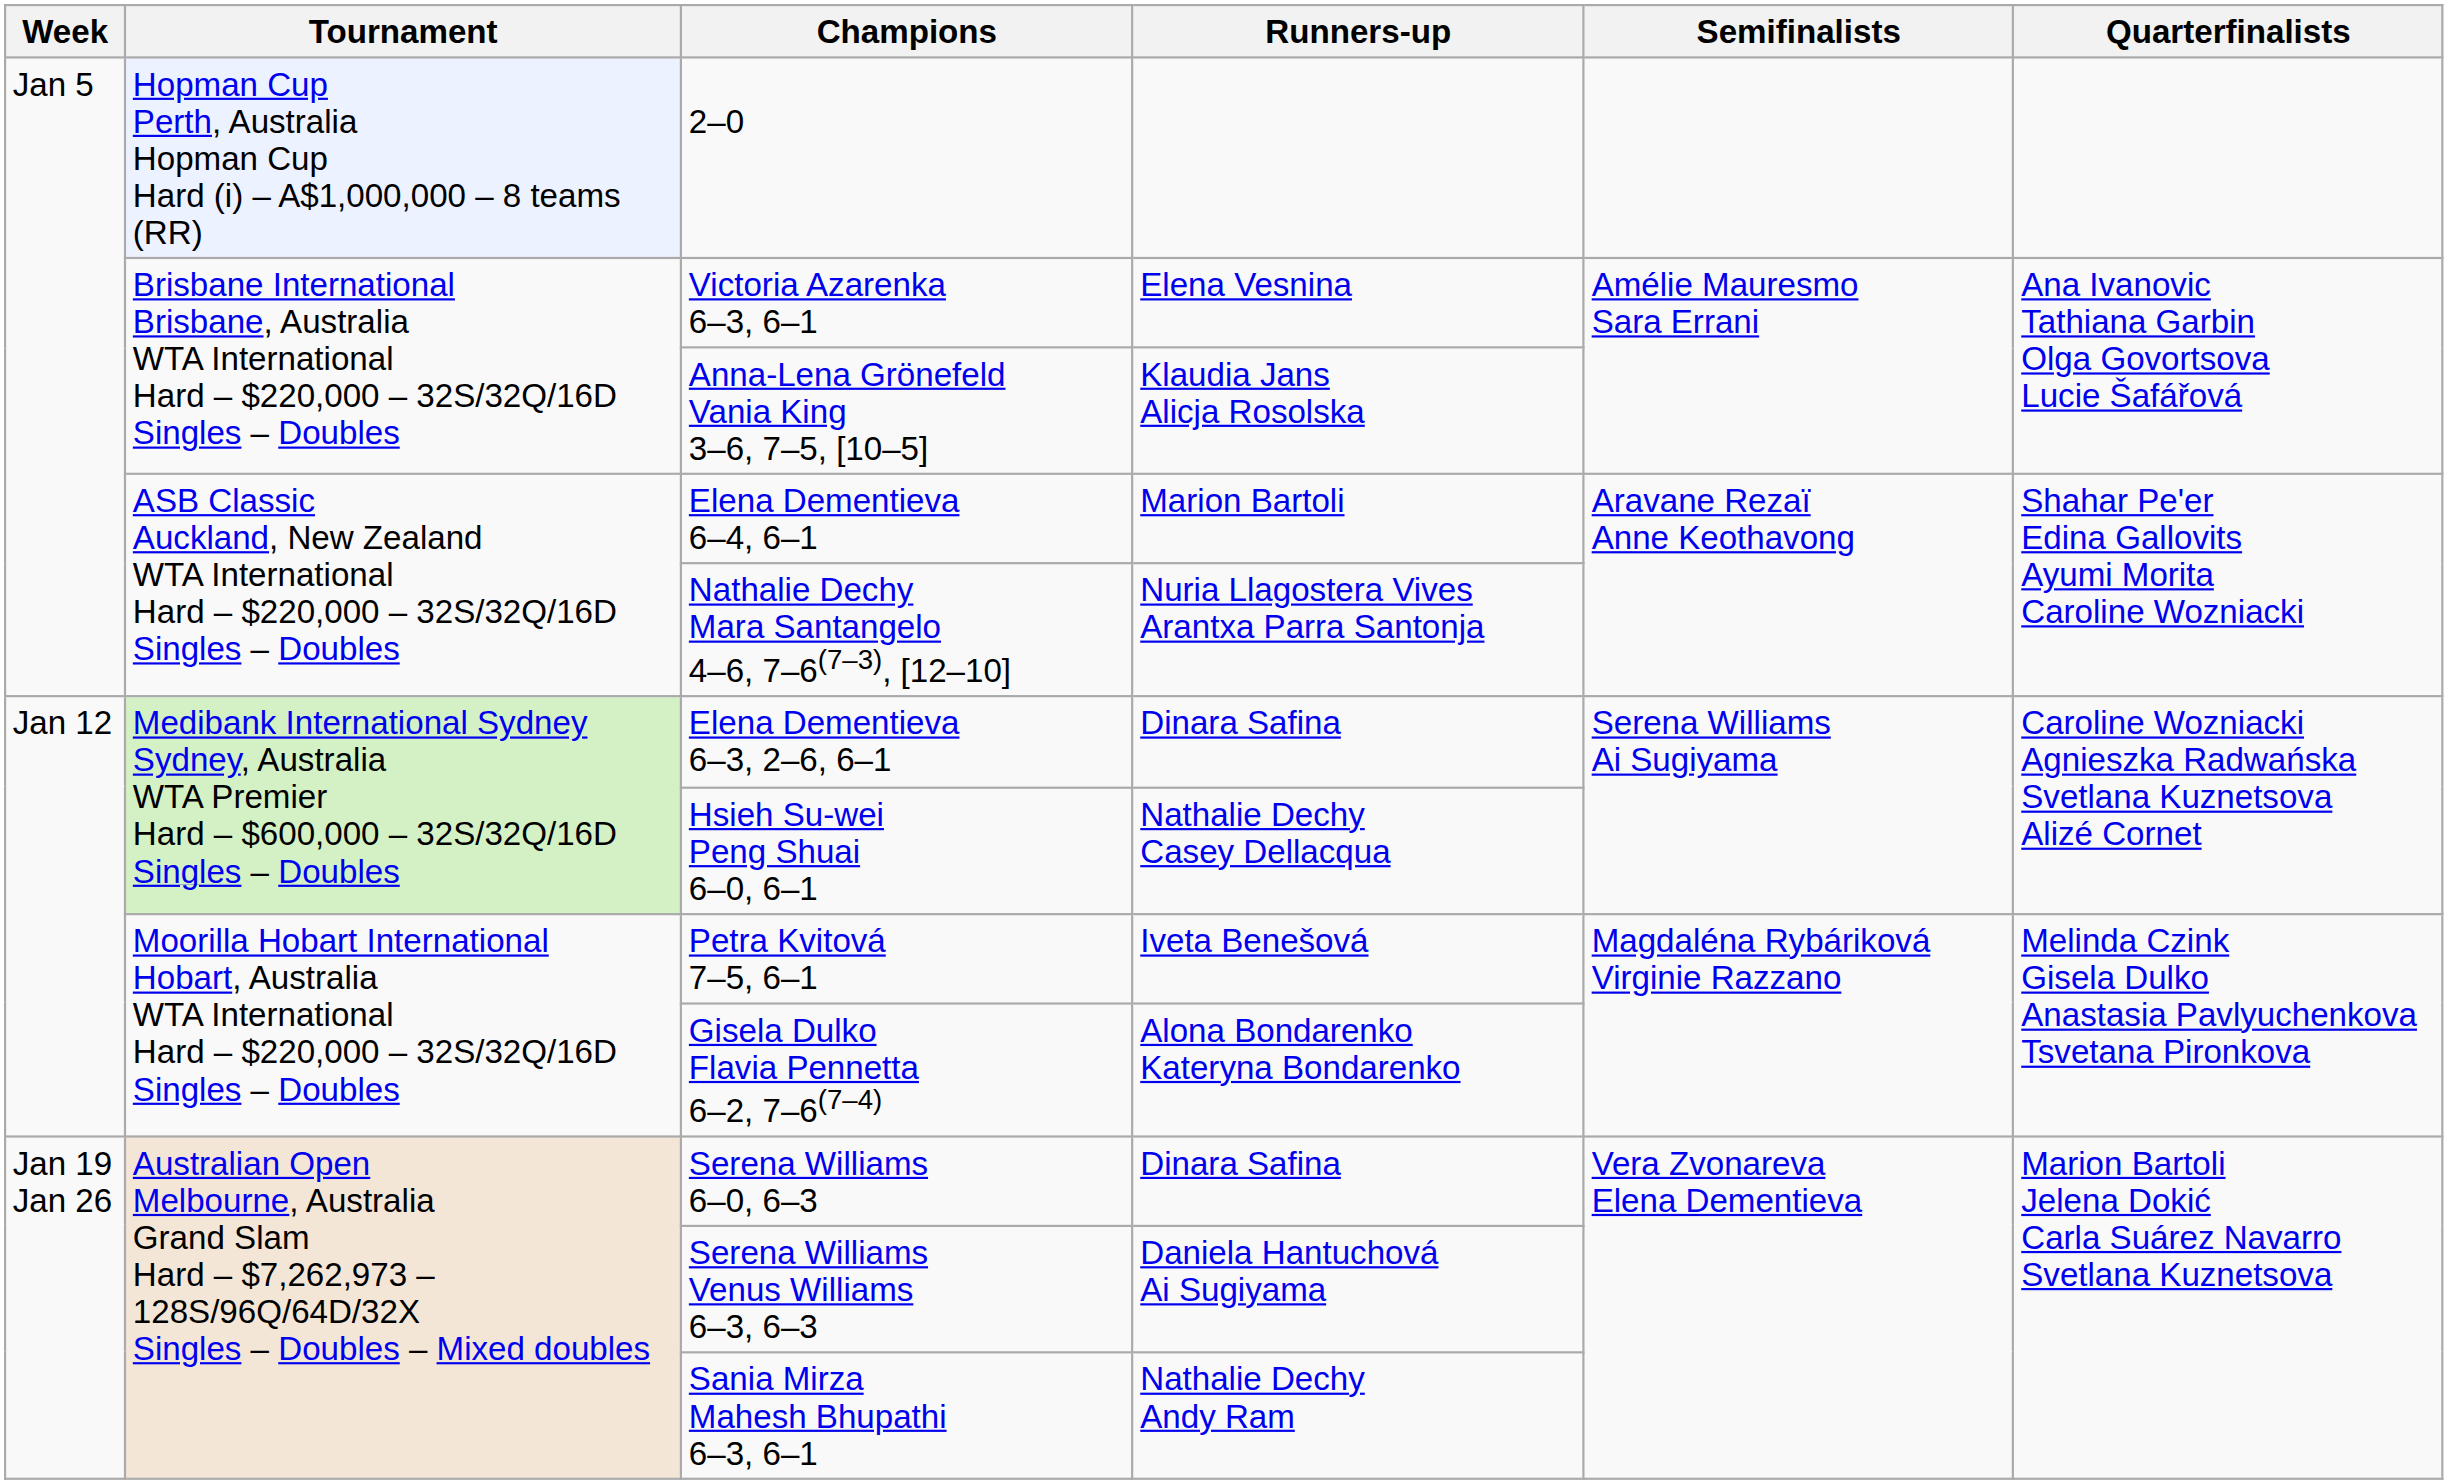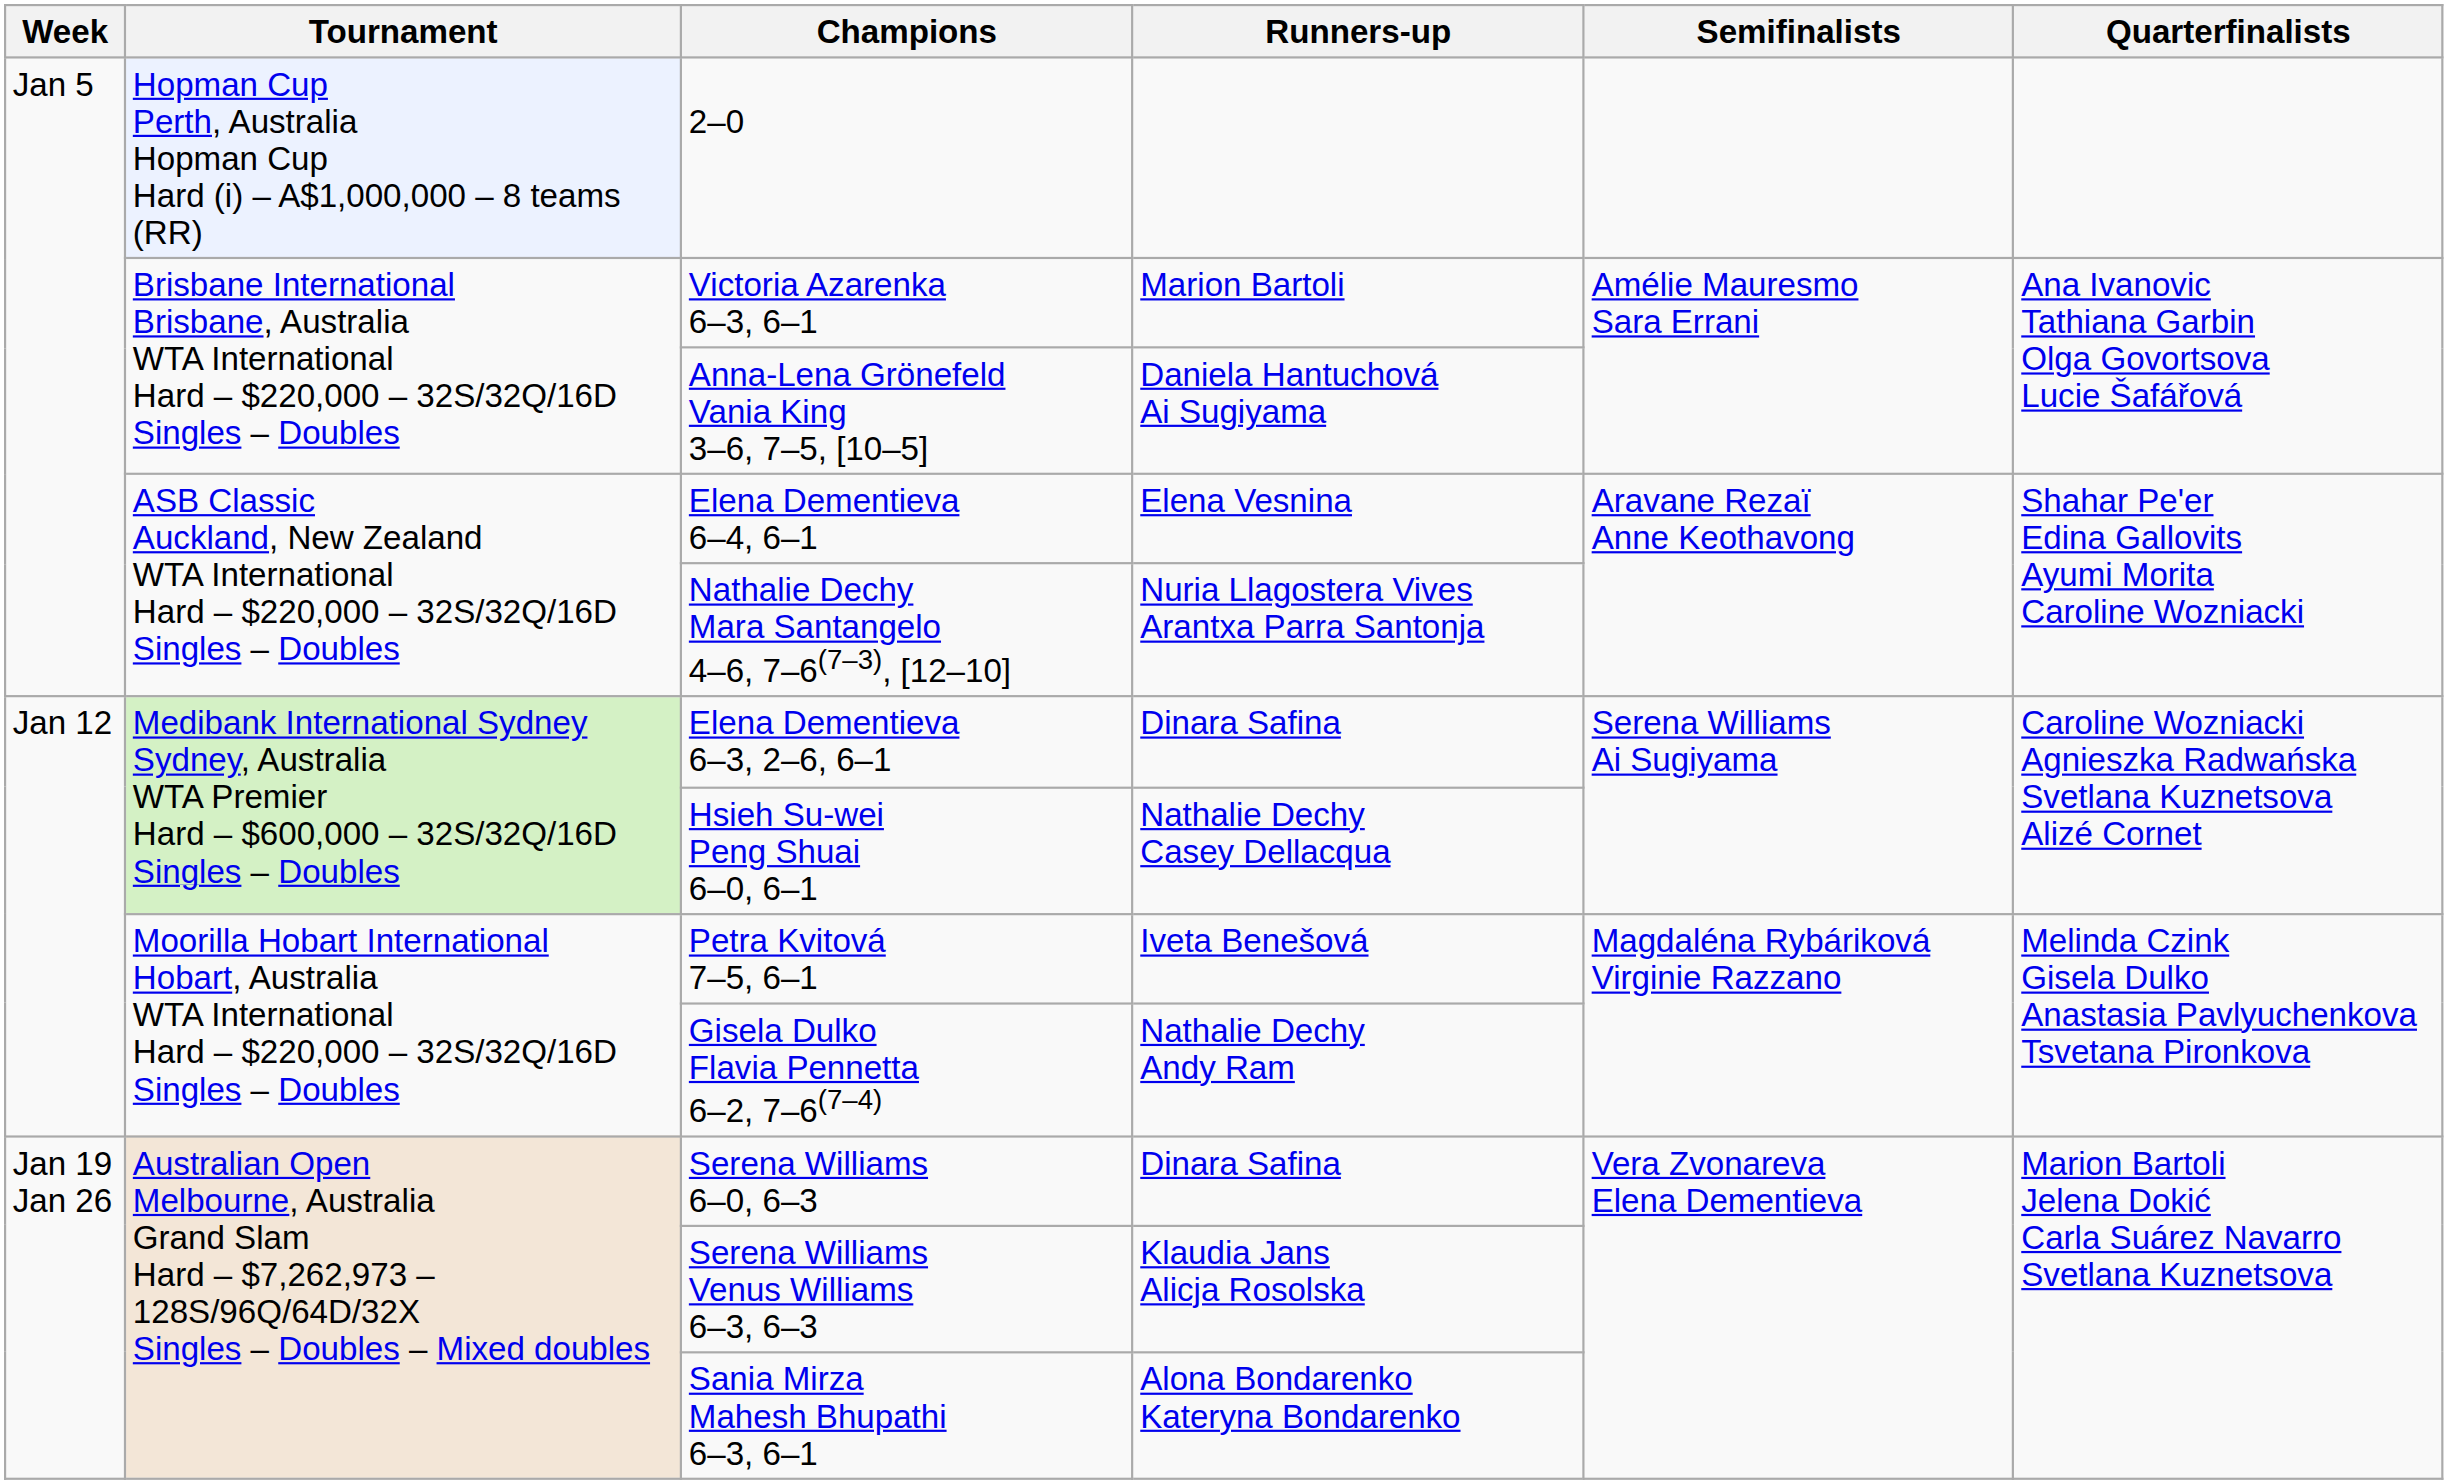Victoria Azarenka 6–3, 6–1 | Runners-up: Elena Vesnina -> Marion Bartoli
Anna-Lena Grönefeld Vania King 3–6, 7–5, [10–5] | Runners-up: Klaudia Jans Alicja Rosolska -> Daniela Hantuchová Ai Sugiyama
Elena Dementieva 6–4, 6–1 | Runners-up: Marion Bartoli -> Elena Vesnina
Gisela Dulko Flavia Pennetta 6–2, 7–6(7–4) | Runners-up: Alona Bondarenko Kateryna Bondarenko -> Nathalie Dechy Andy Ram
Serena Williams Venus Williams 6–3, 6–3 | Runners-up: Daniela Hantuchová Ai Sugiyama -> Klaudia Jans Alicja Rosolska
Sania Mirza Mahesh Bhupathi 6–3, 6–1 | Runners-up: Nathalie Dechy Andy Ram -> Alona Bondarenko Kateryna Bondarenko
